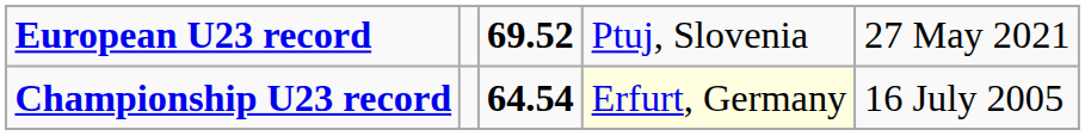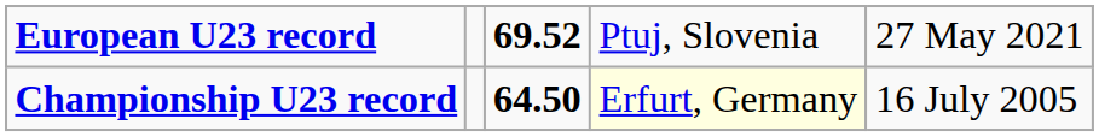Championship U23 record | column 3: 64.54 -> 64.50
